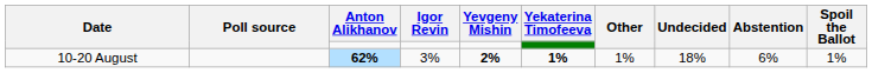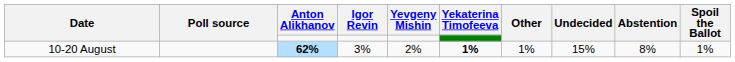10-20 August | Yevgeny Mishin: bold -> normal
10-20 August | Undecided: 18% -> 15%
10-20 August | Abstention: 6% -> 8%
